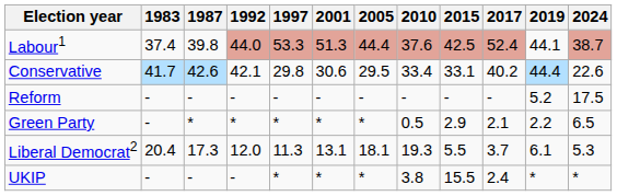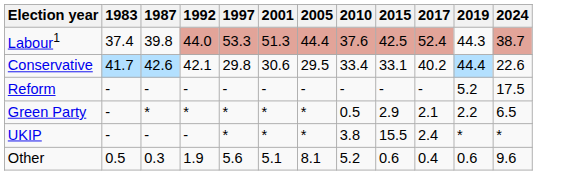Labour1 | 2019: 44.1 -> 44.3
- row: Liberal Democrat2 | 20.4 | 17.3 | 12.0 | 11.3 | 13.1 | 18.1 | 19.3 | 5.5 | 3.7 | 6.1 | 5.3
+ row: Other | 0.5 | 0.3 | 1.9 | 5.6 | 5.1 | 8.1 | 5.2 | 0.6 | 0.4 | 0.6 | 9.6
